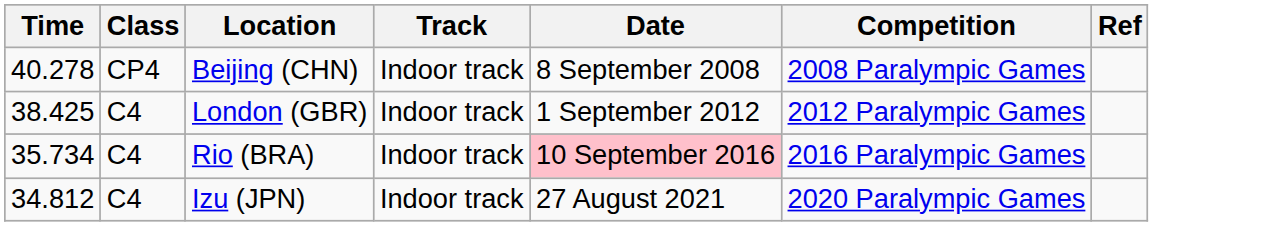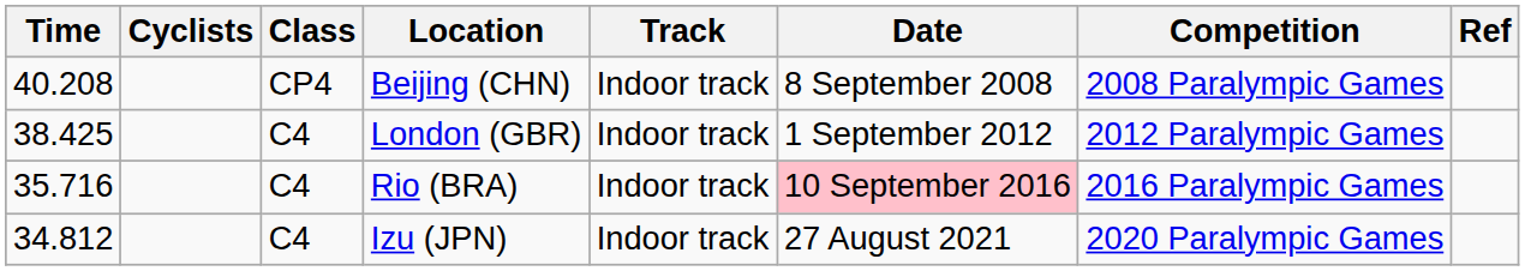+ column: Cyclists
Beijing (CHN) | Time: 40.278 -> 40.208
Rio (BRA) | Time: 35.734 -> 35.716
